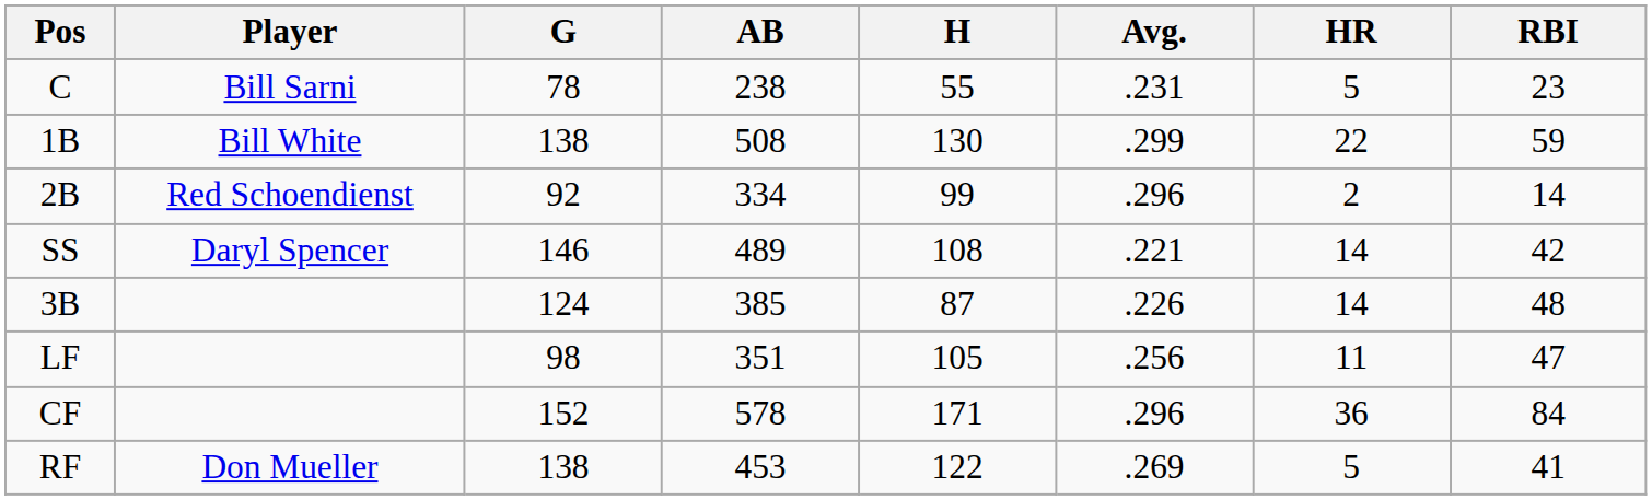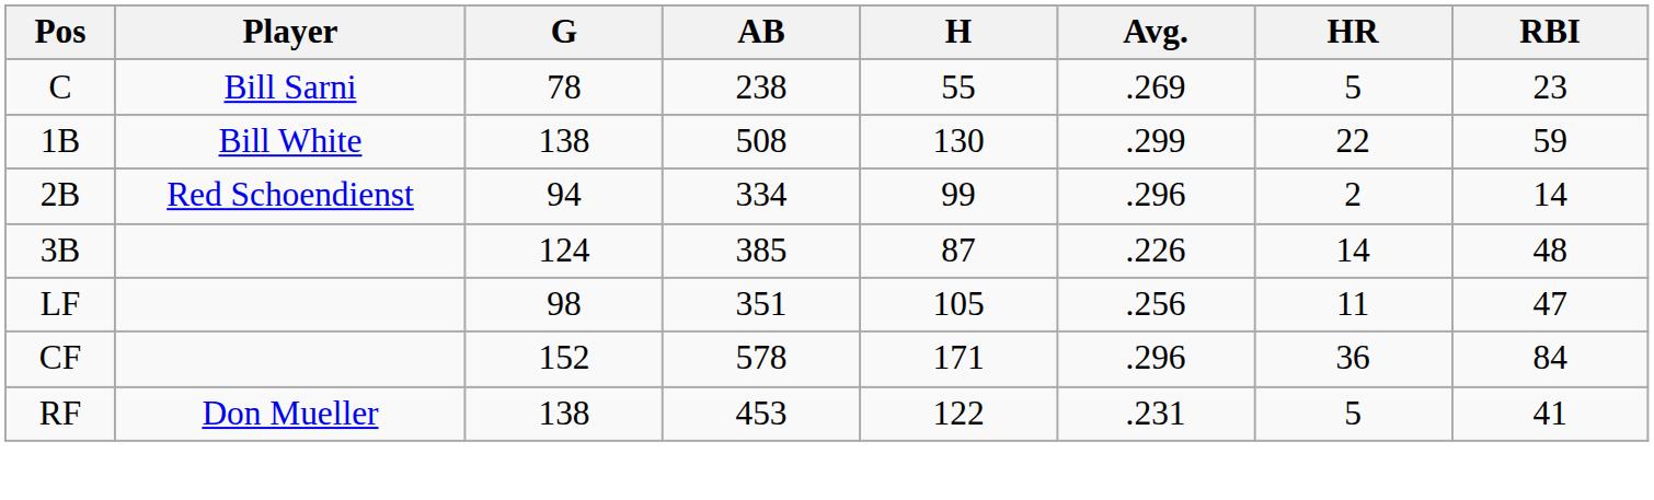C | Avg.: .231 -> .269
2B | G: 92 -> 94
- row: SS | Daryl Spencer | 146 | 489 | 108 | .221 | 14 | 42
RF | Avg.: .269 -> .231
